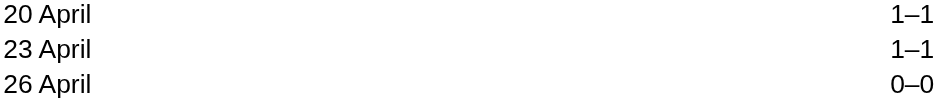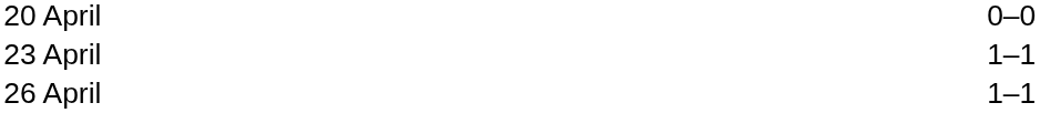20 April | column 3: 1–1 -> 0–0
26 April | column 3: 0–0 -> 1–1
